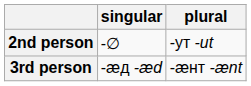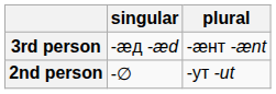rows swapped: 2nd person <-> 3rd person
